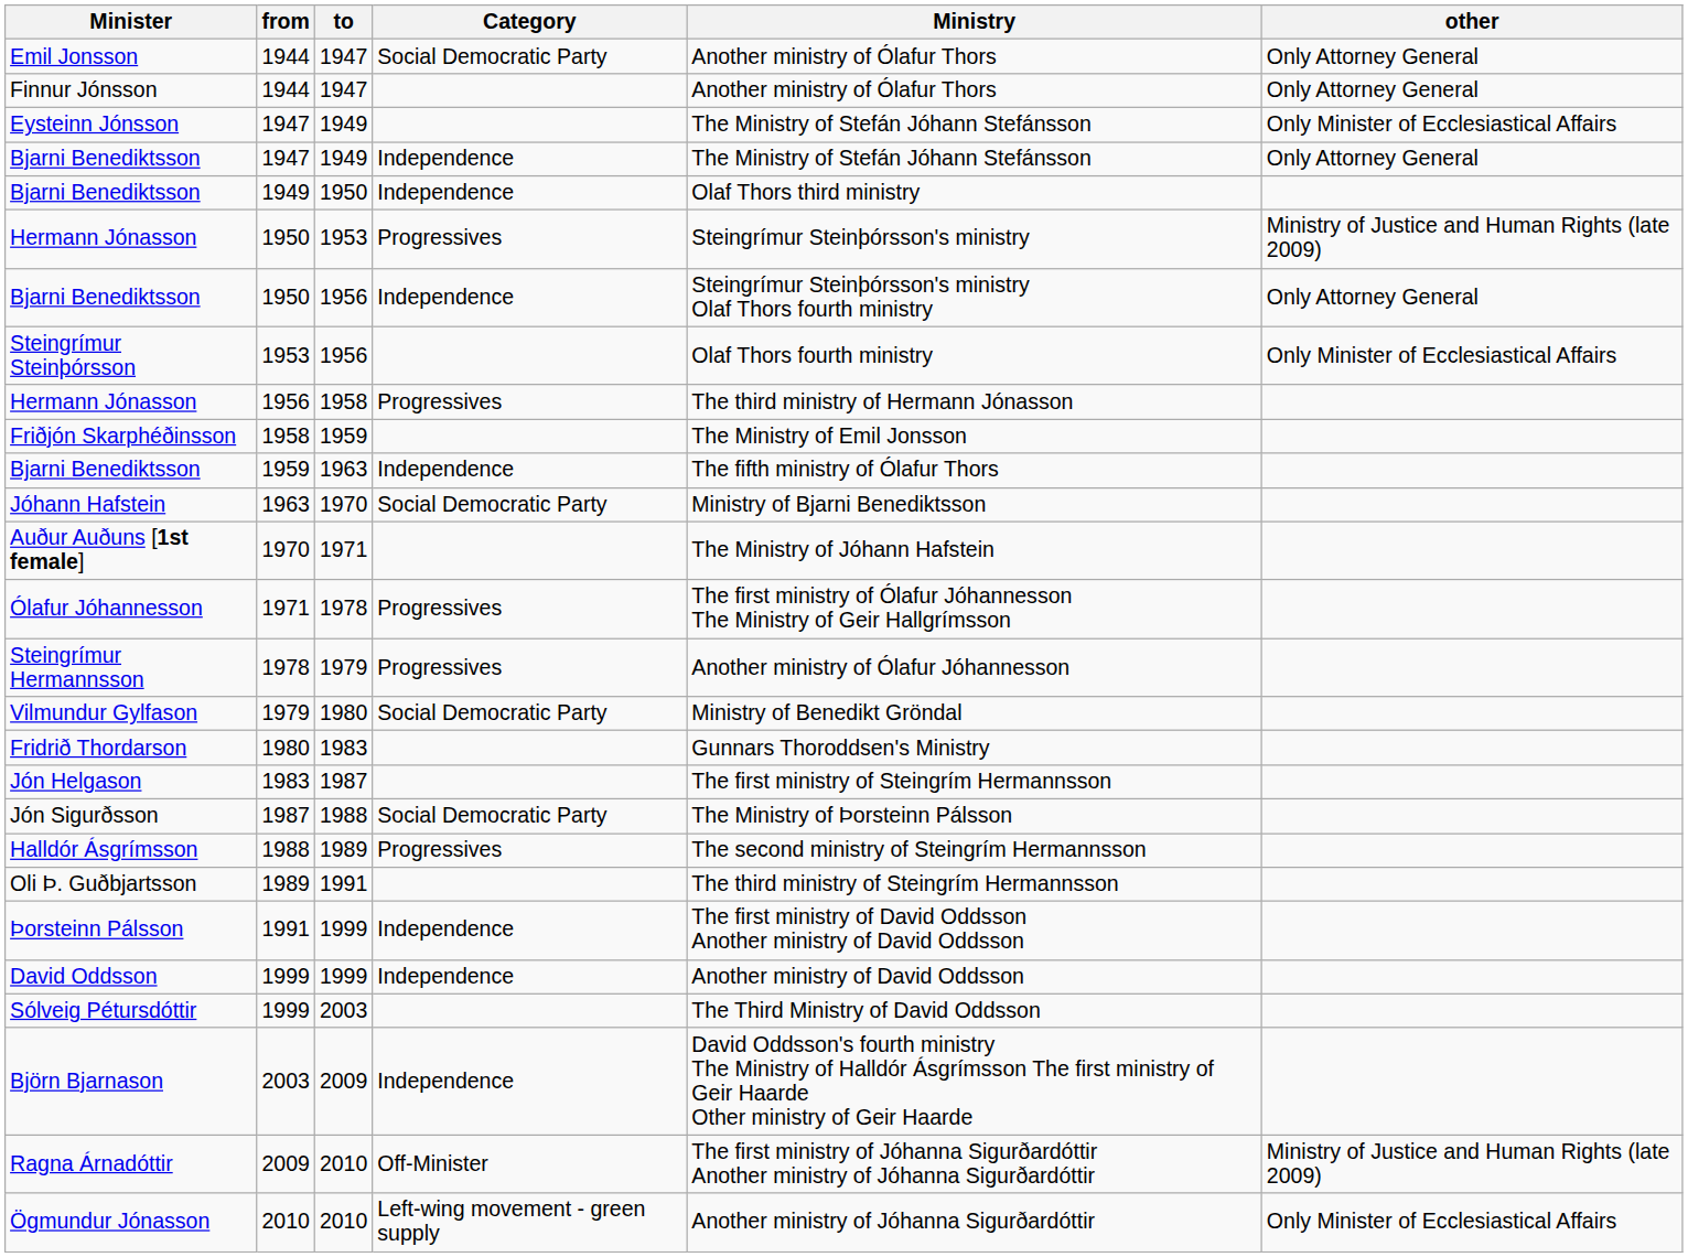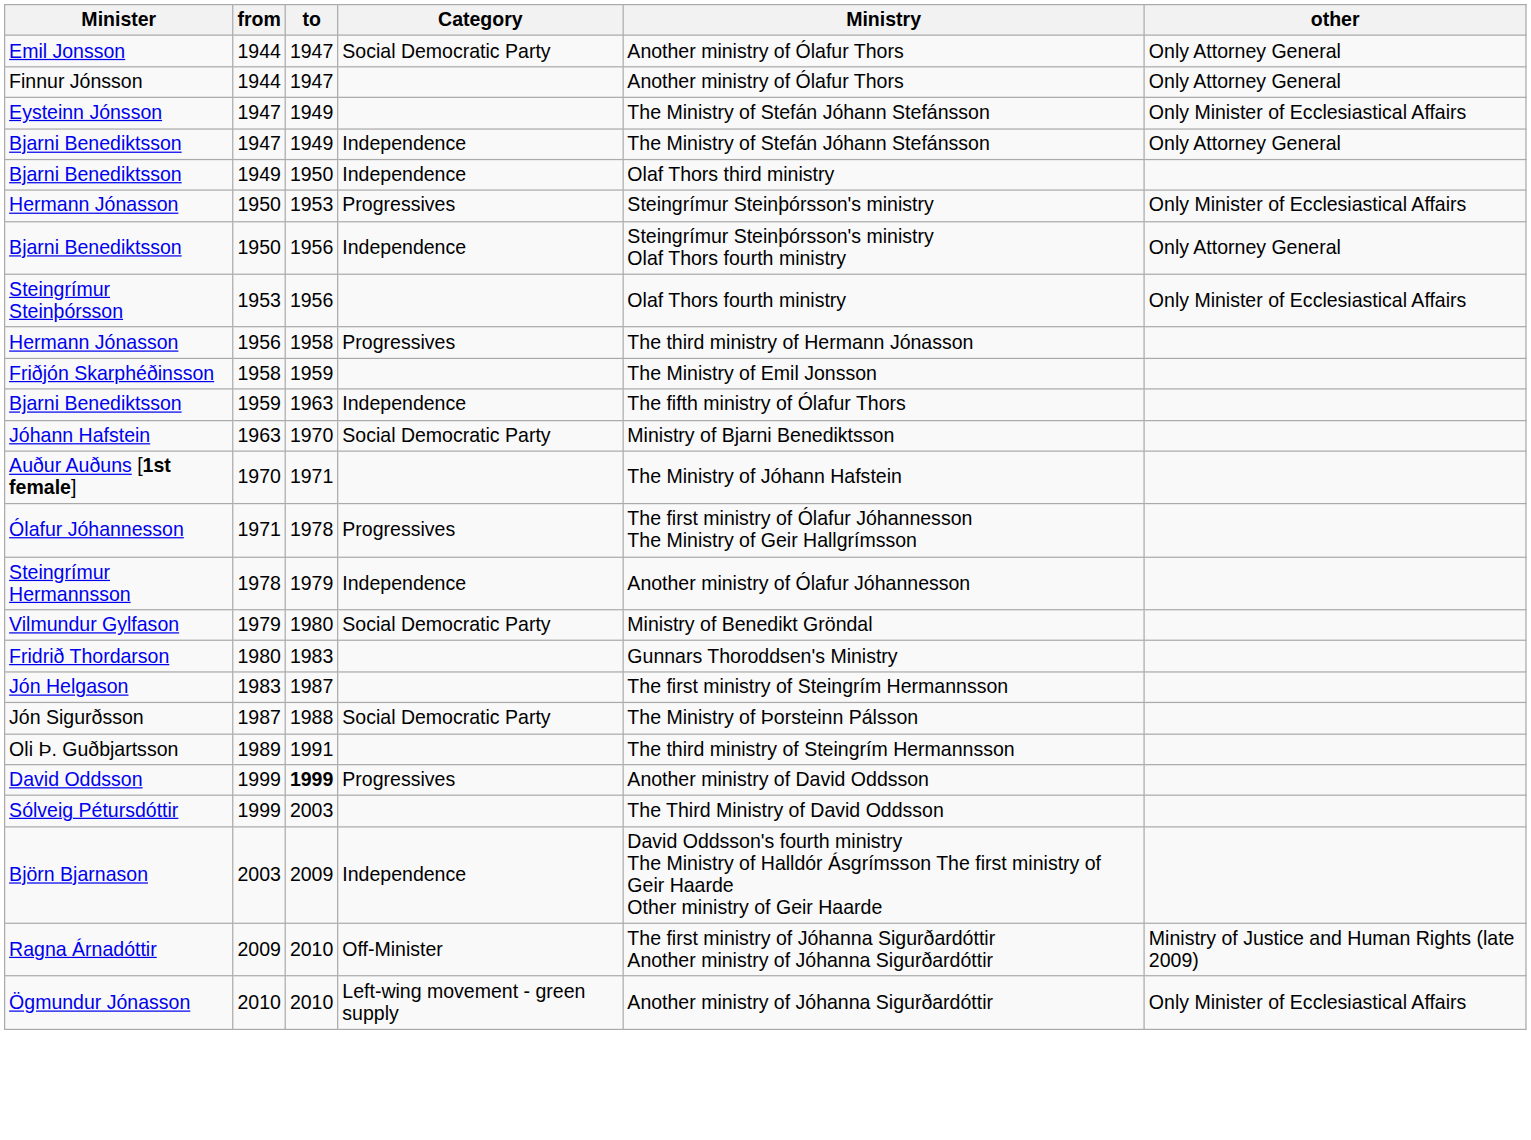Hermann Jónasson / 1950 | other: Ministry of Justice and Human Rights (late 2009) -> Only Minister of Ecclesiastical Affairs
Steingrímur Hermannsson | Category: Progressives -> Independence
- row: Halldór Ásgrímsson | 1988 | 1989 | Progressives | The second ministry of Steingrím Hermannsson
- row: Þorsteinn Pálsson | 1991 | 1999 | Independence | The first ministry of David Oddsson Another ministry of David Oddsson
David Oddsson | to: normal -> bold
David Oddsson | Category: Independence -> Progressives
